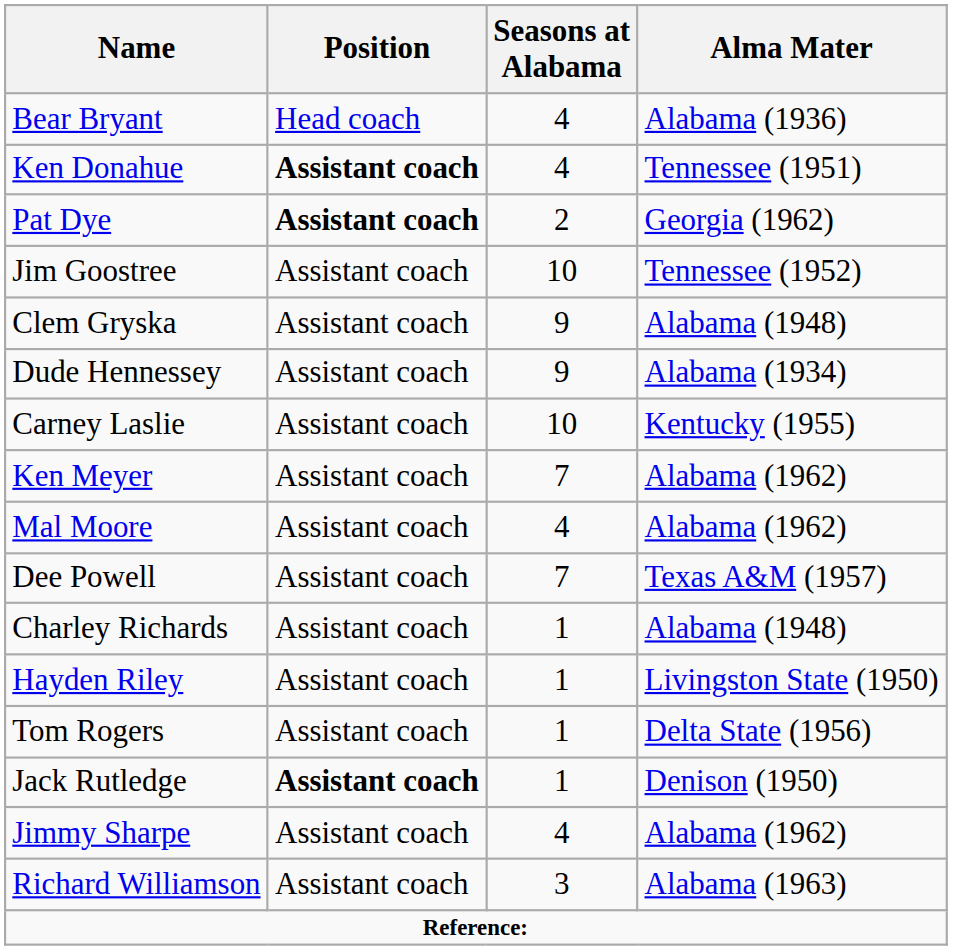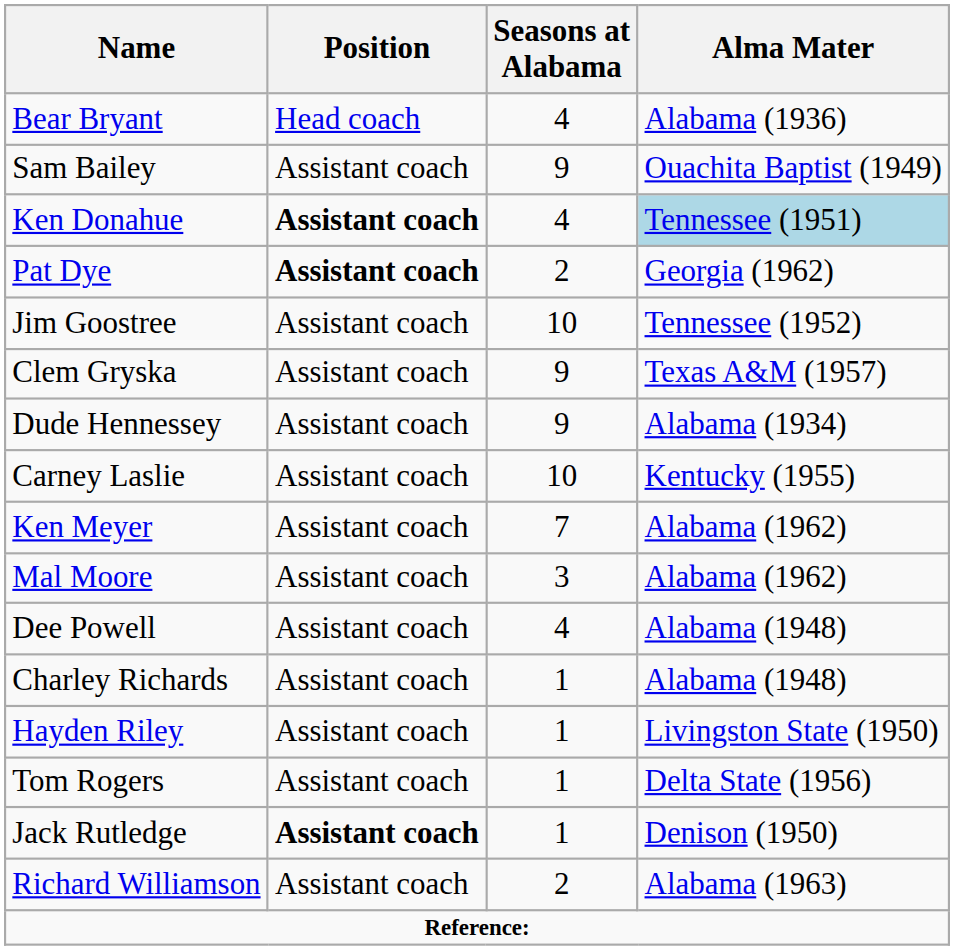+ row: Sam Bailey | Assistant coach | 9 | Ouachita Baptist (1949)
Ken Donahue | Alma Mater: no background -> lightblue background
Clem Gryska | Alma Mater: Alabama (1948) -> Texas A&M (1957)
Mal Moore | Seasons at Alabama: 4 -> 3
Dee Powell | Seasons at Alabama: 7 -> 4
Dee Powell | Alma Mater: Texas A&M (1957) -> Alabama (1948)
- row: Jimmy Sharpe | Assistant coach | 4 | Alabama (1962)
Richard Williamson | Seasons at Alabama: 3 -> 2
